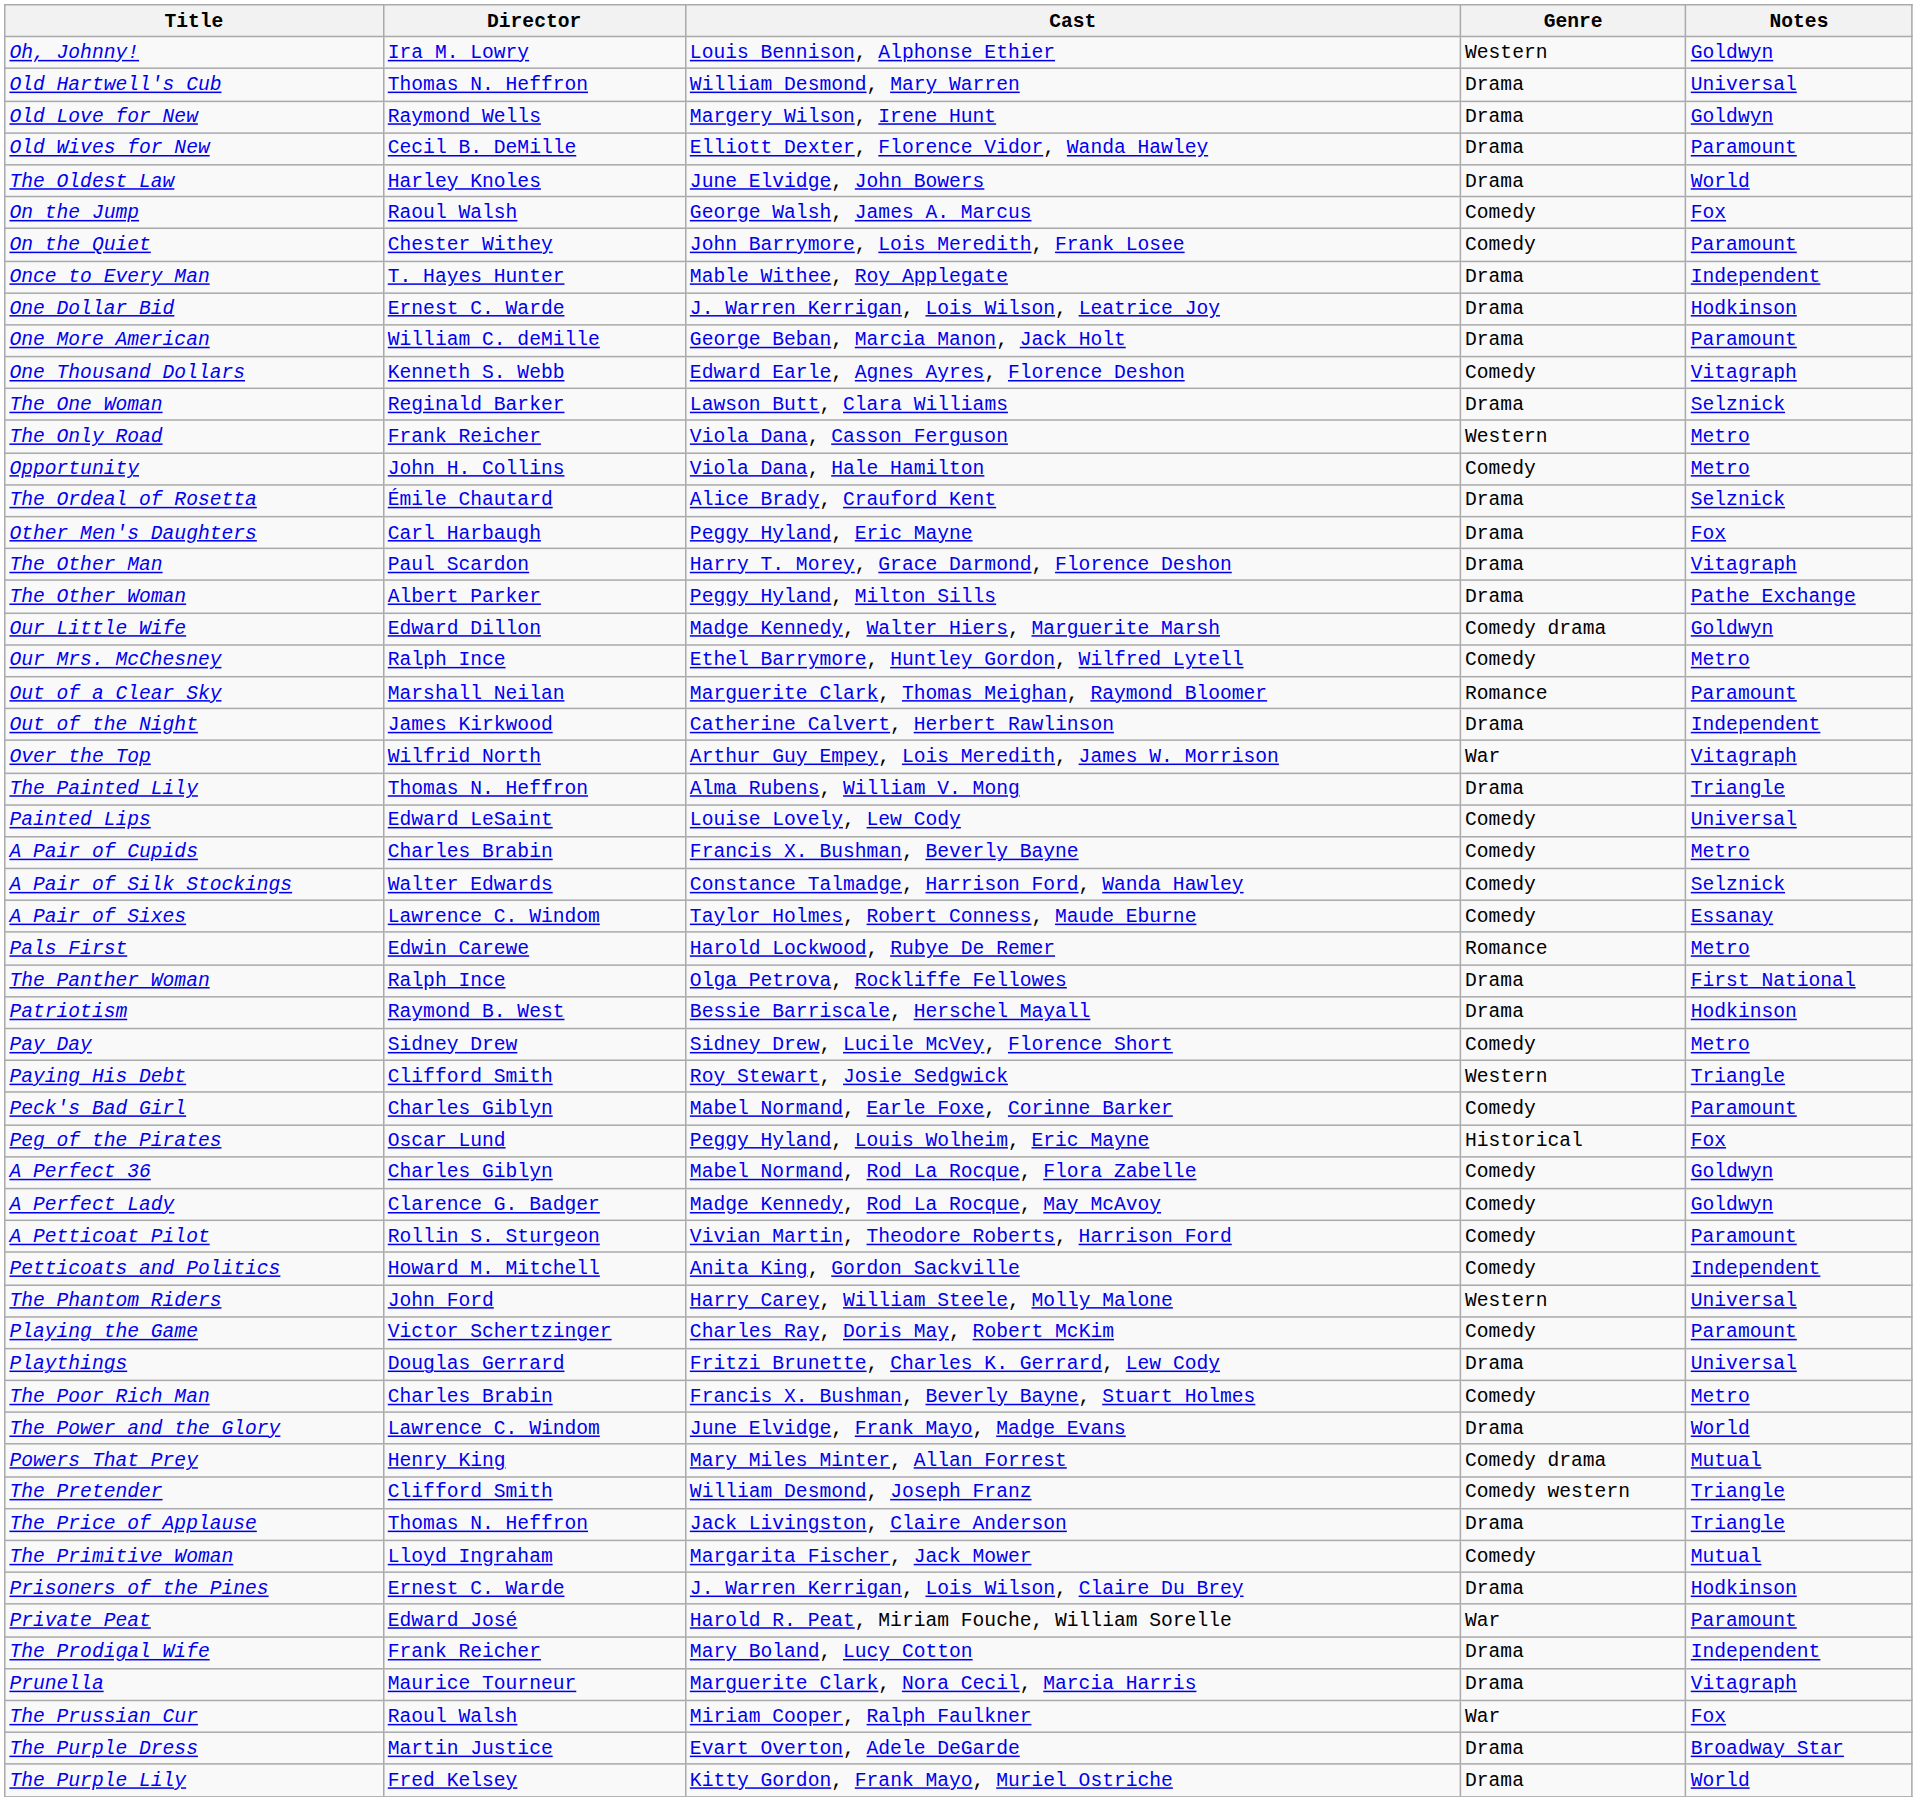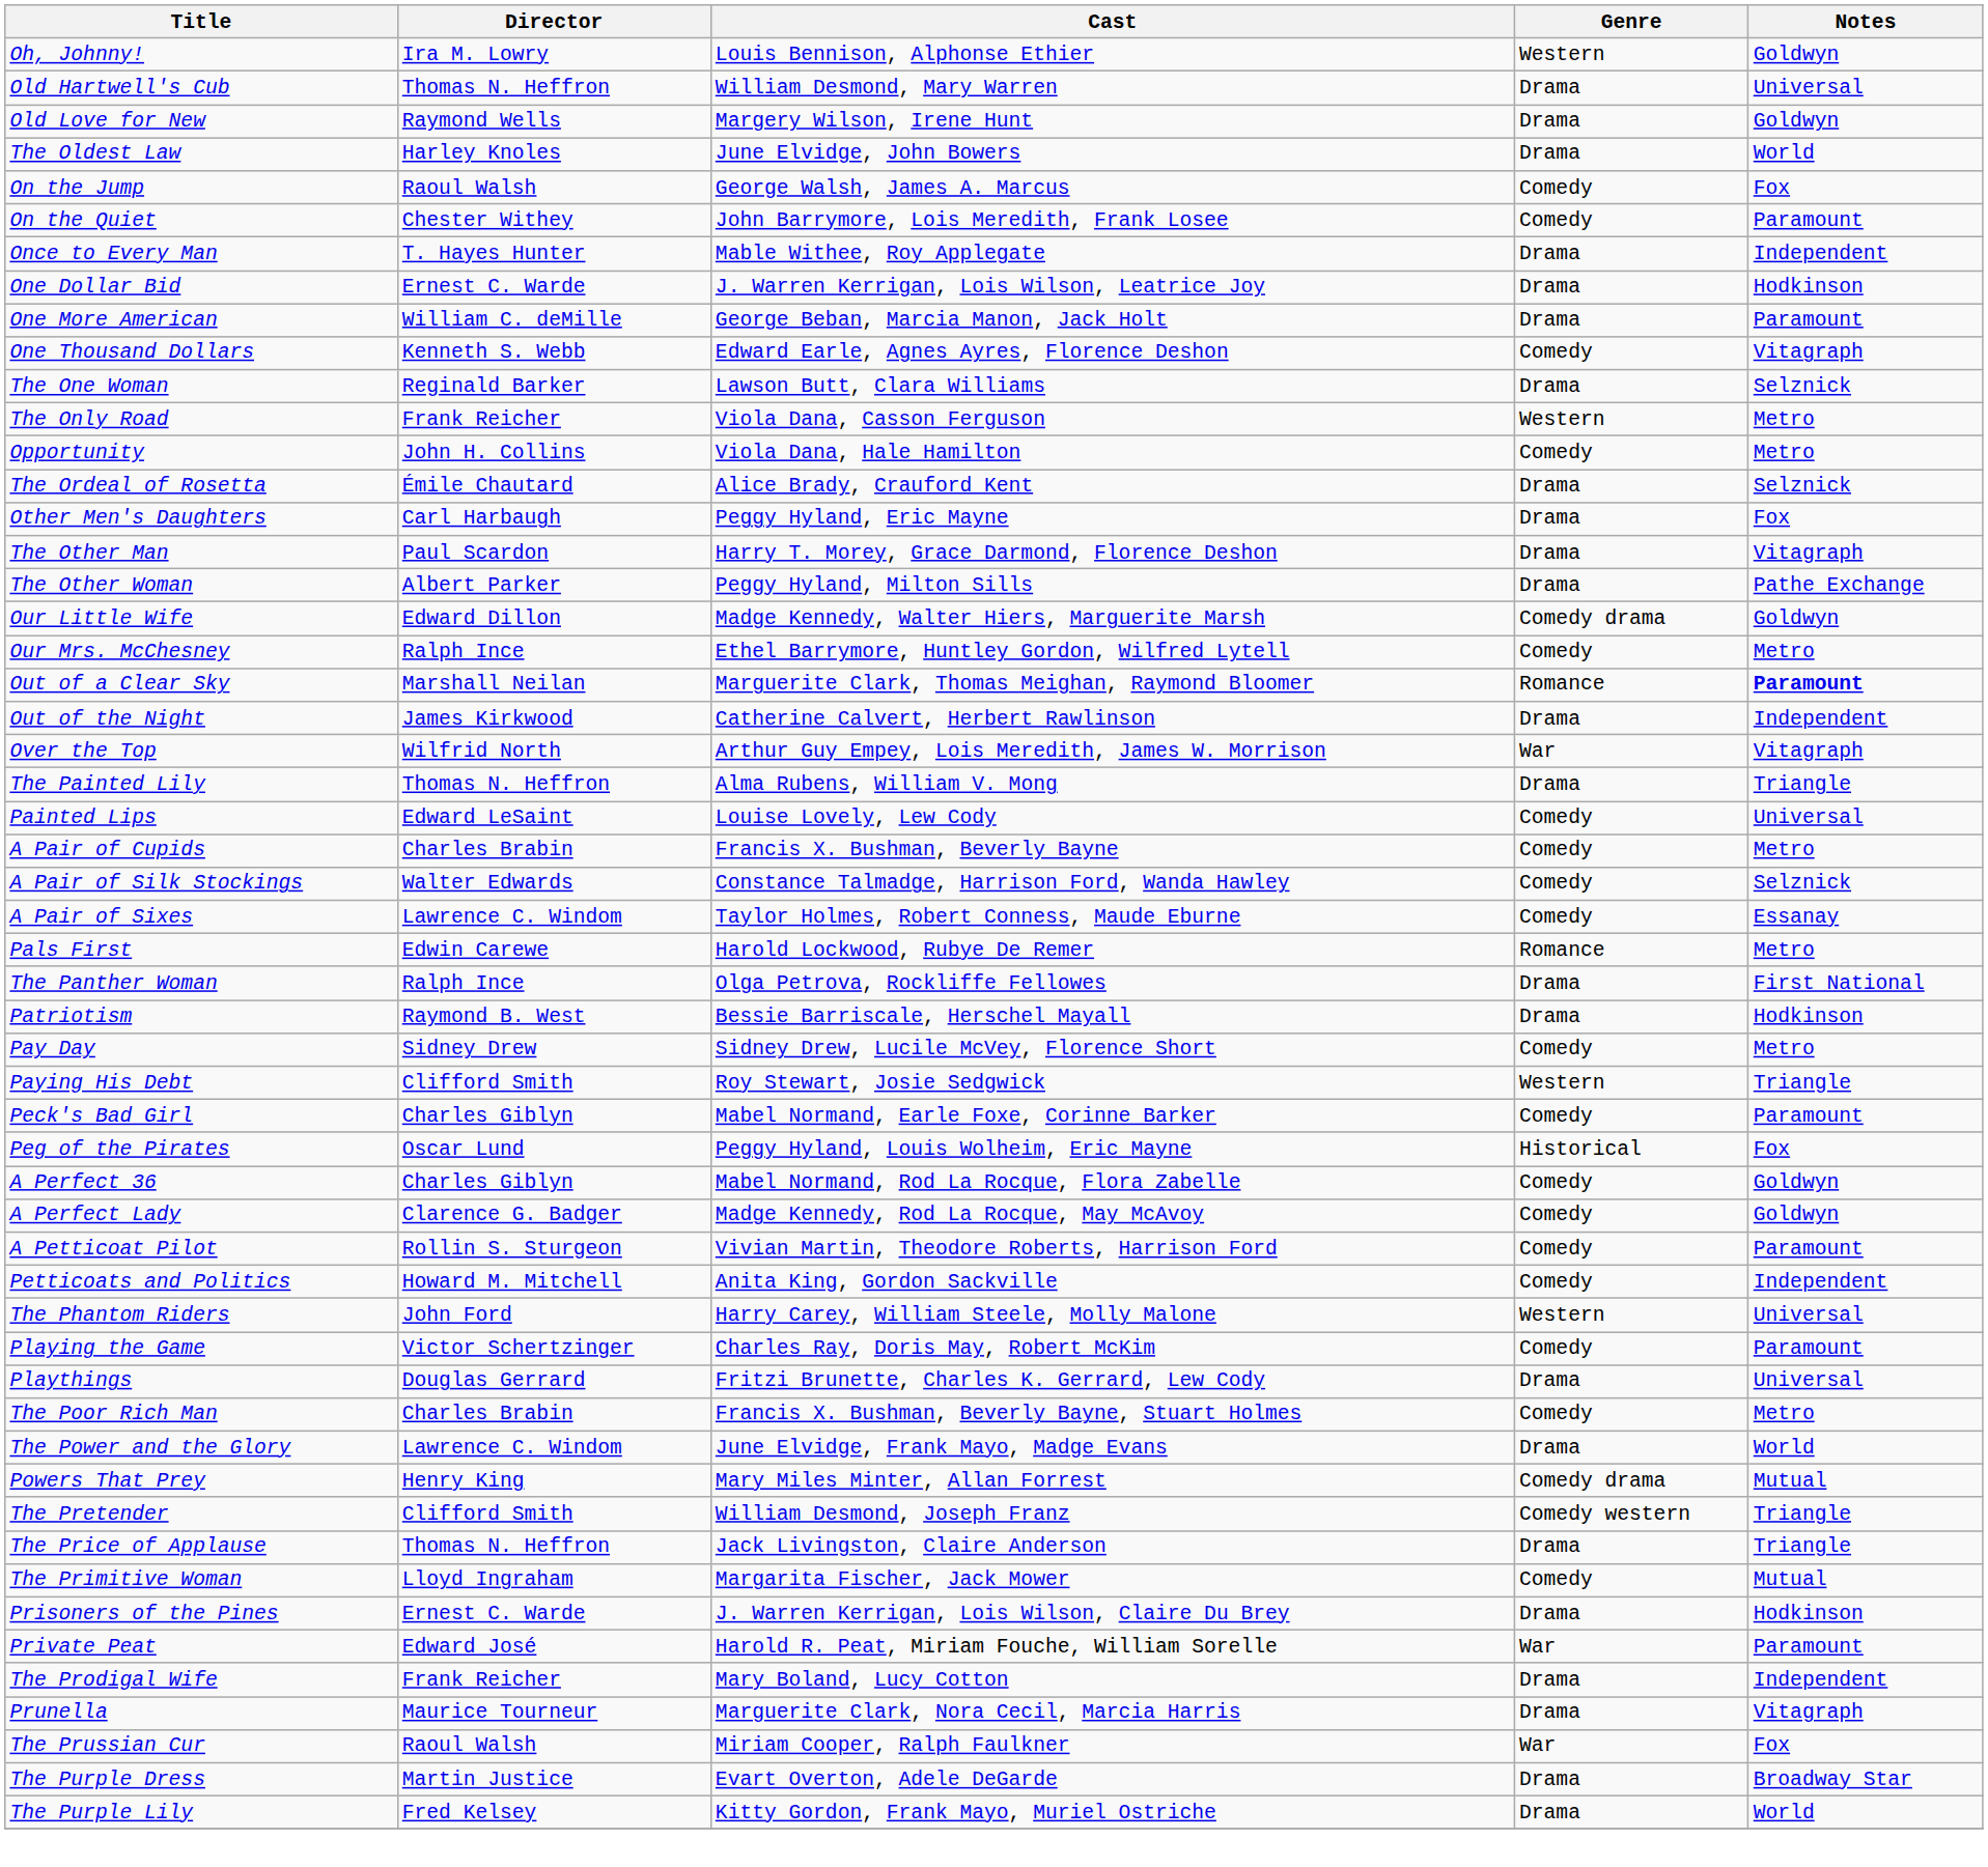- row: Old Wives for New | Cecil B. DeMille | Elliott Dexter, Florence Vidor, Wanda Hawley | Drama | Paramount
Out of a Clear Sky | Notes: normal -> bold
